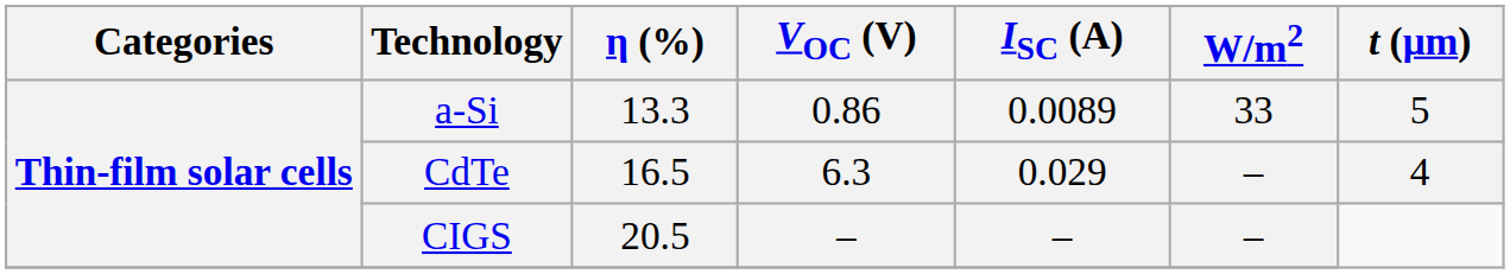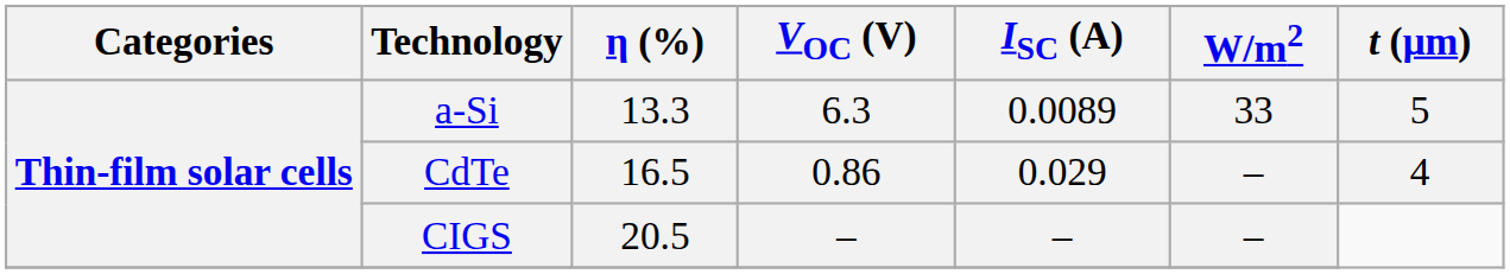a-Si | VOC (V): 0.86 -> 6.3
CdTe | VOC (V): 6.3 -> 0.86
